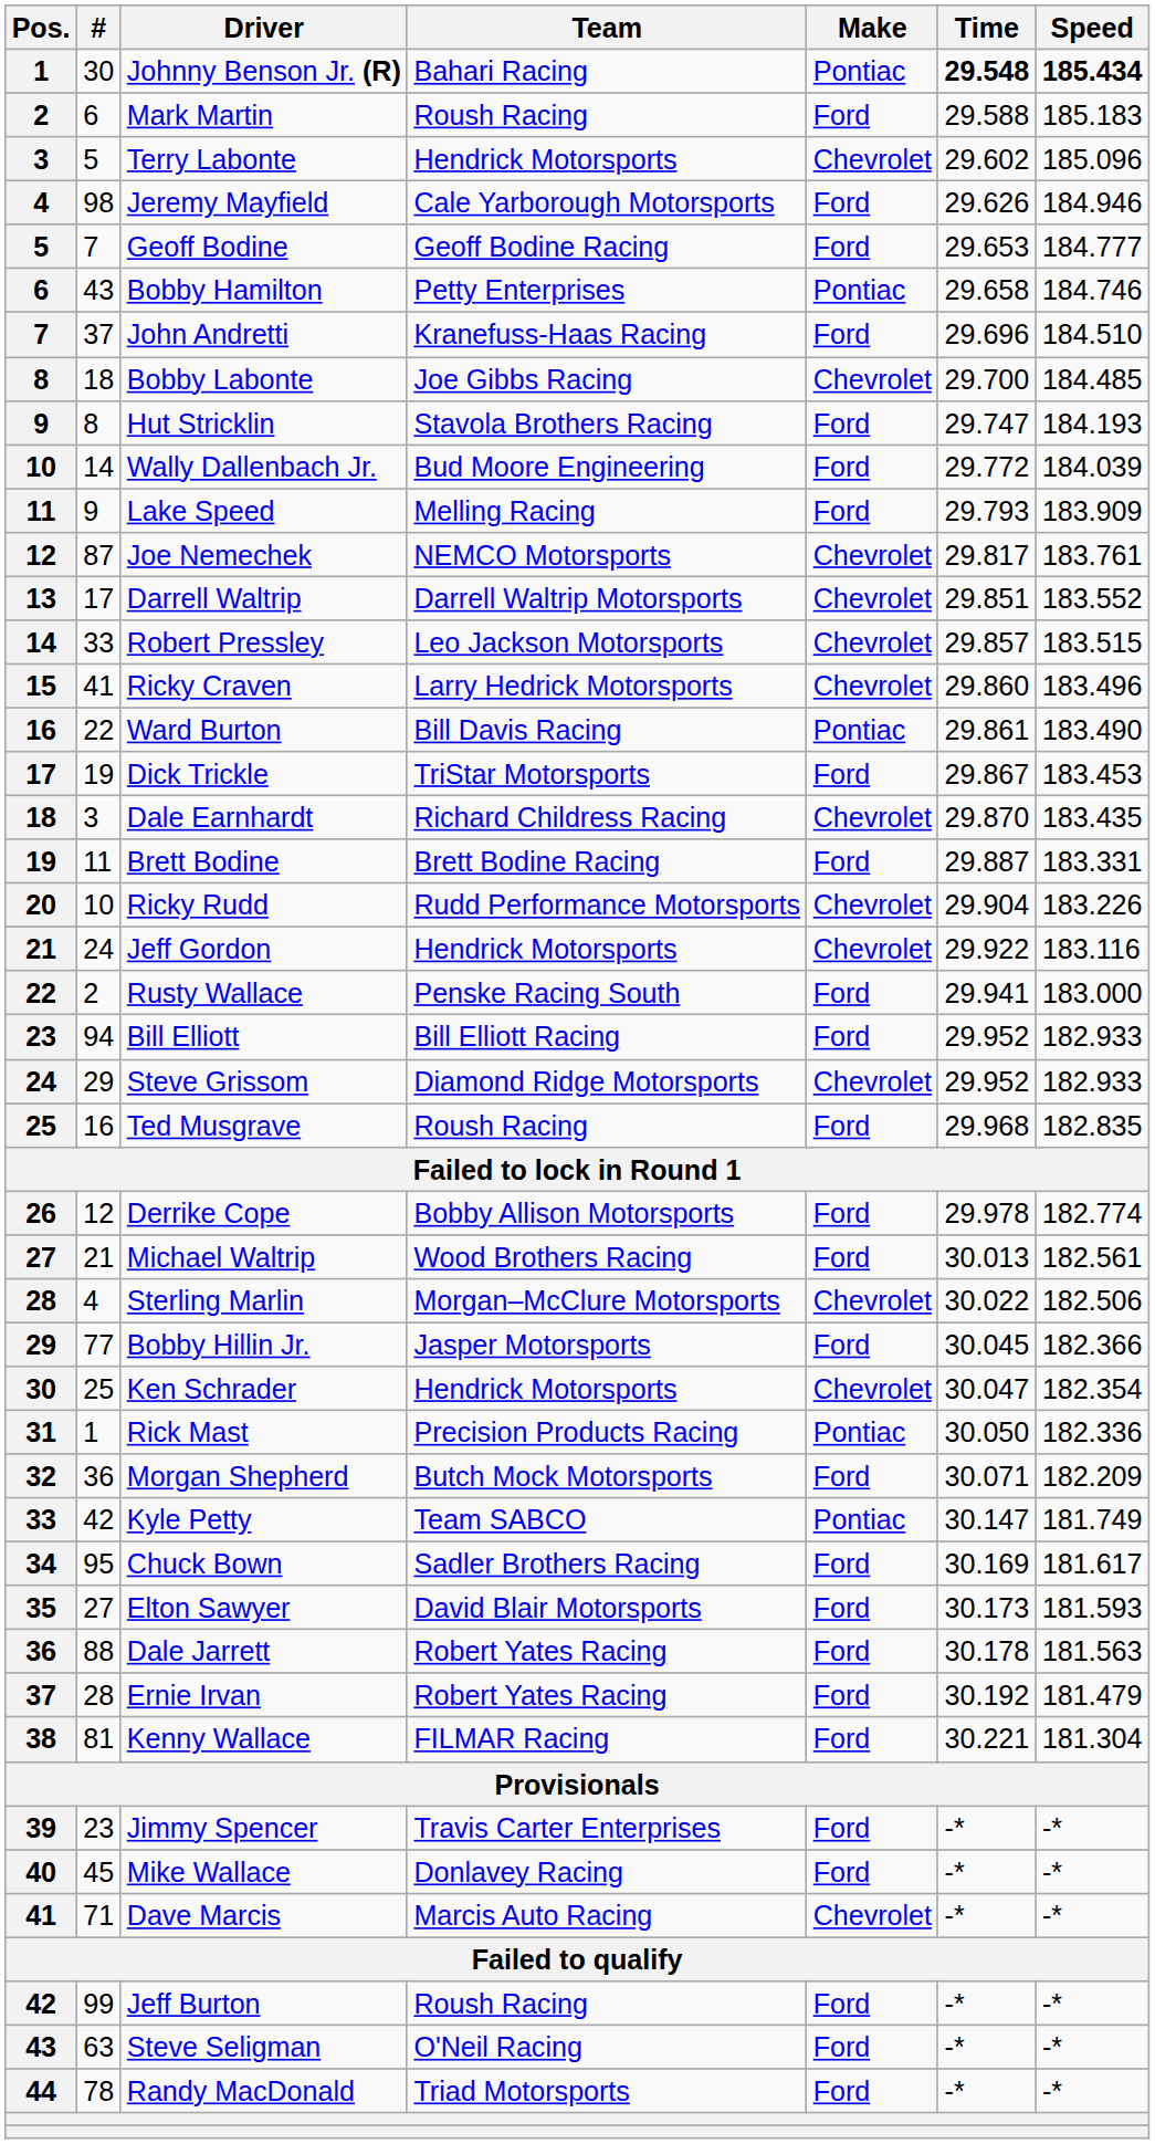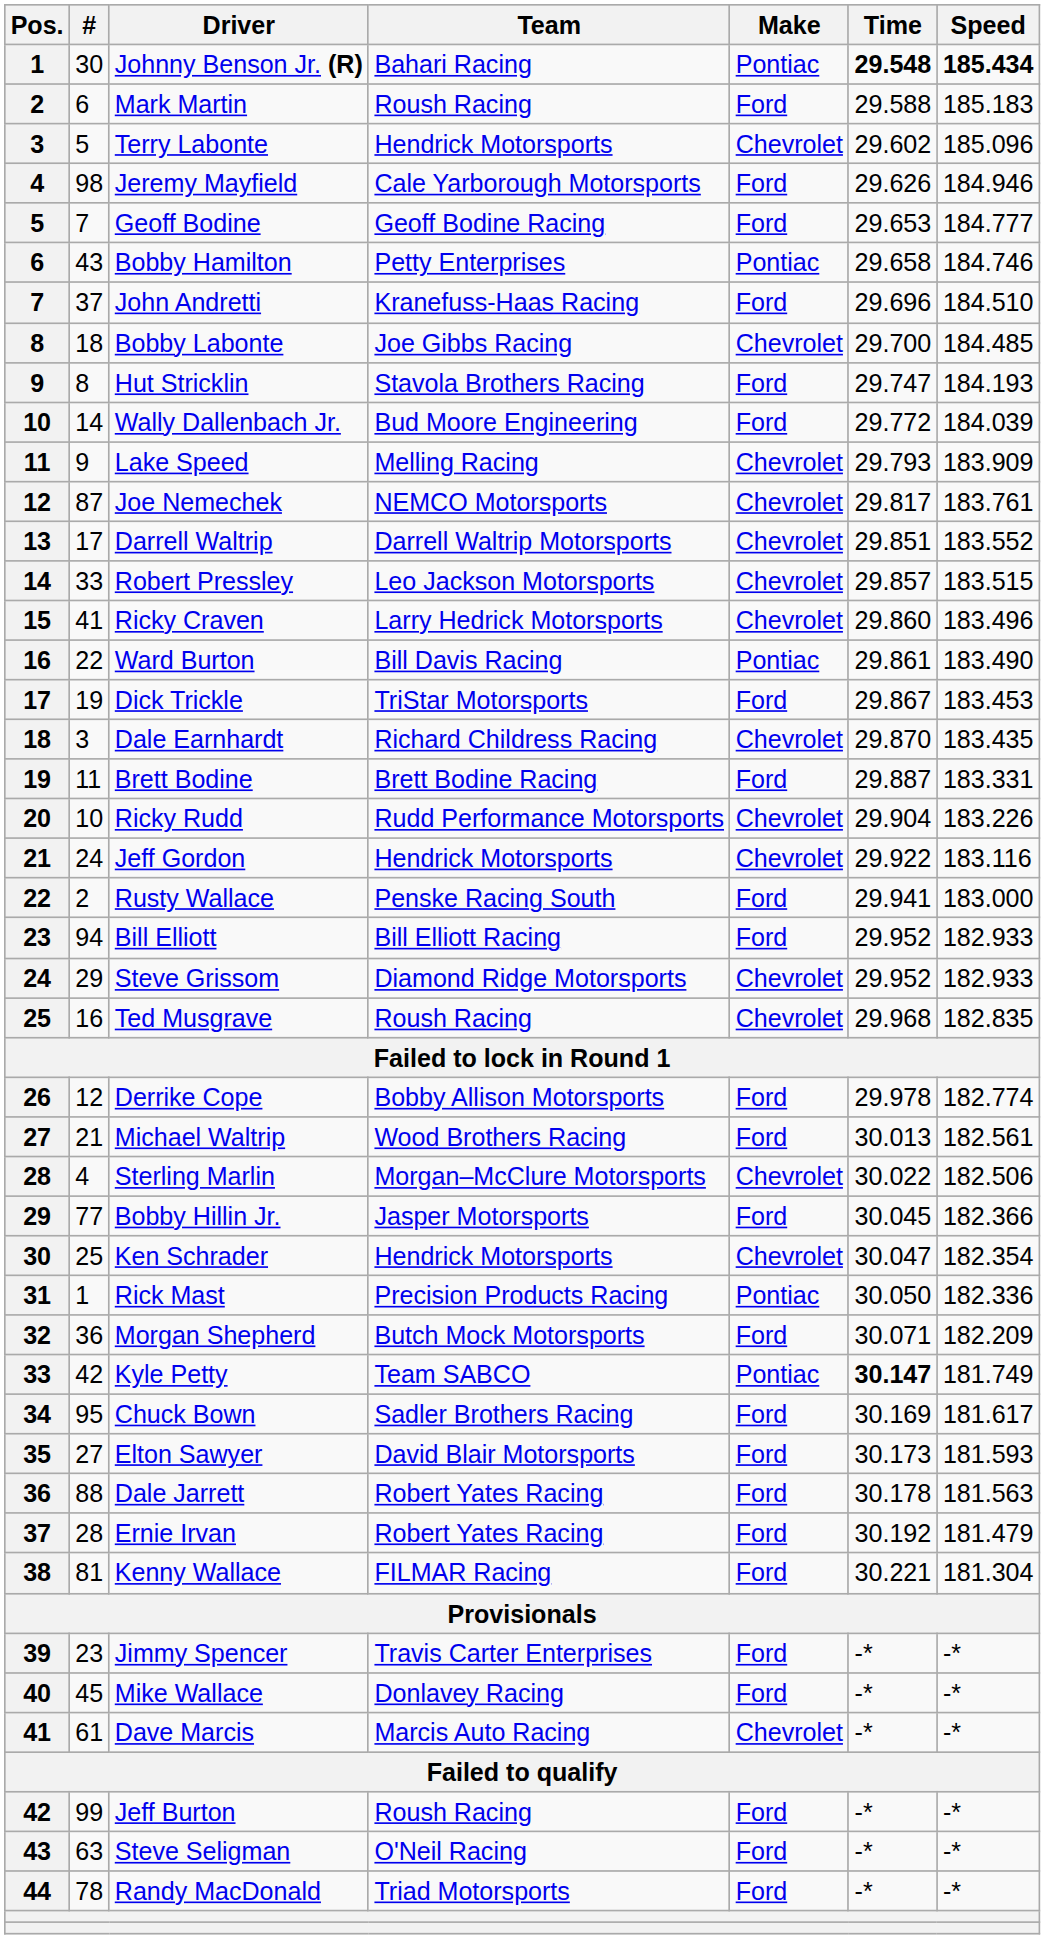Lake Speed | Make: Ford -> Chevrolet
Ted Musgrave | Make: Ford -> Chevrolet
Kyle Petty | Time: normal -> bold
Dave Marcis | #: 71 -> 61
